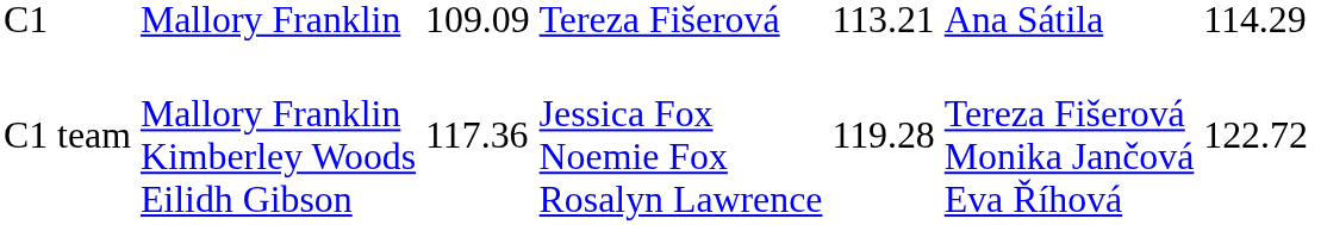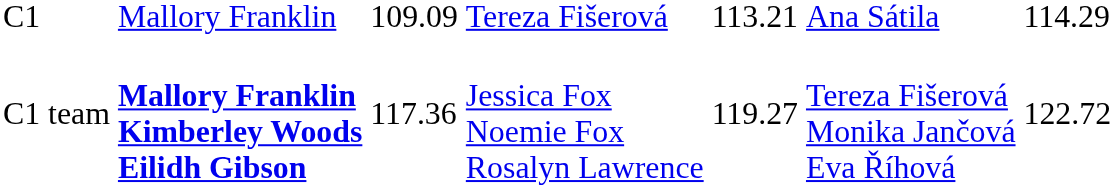C1 team | column 2: normal -> bold
C1 team | column 5: 119.28 -> 119.27
